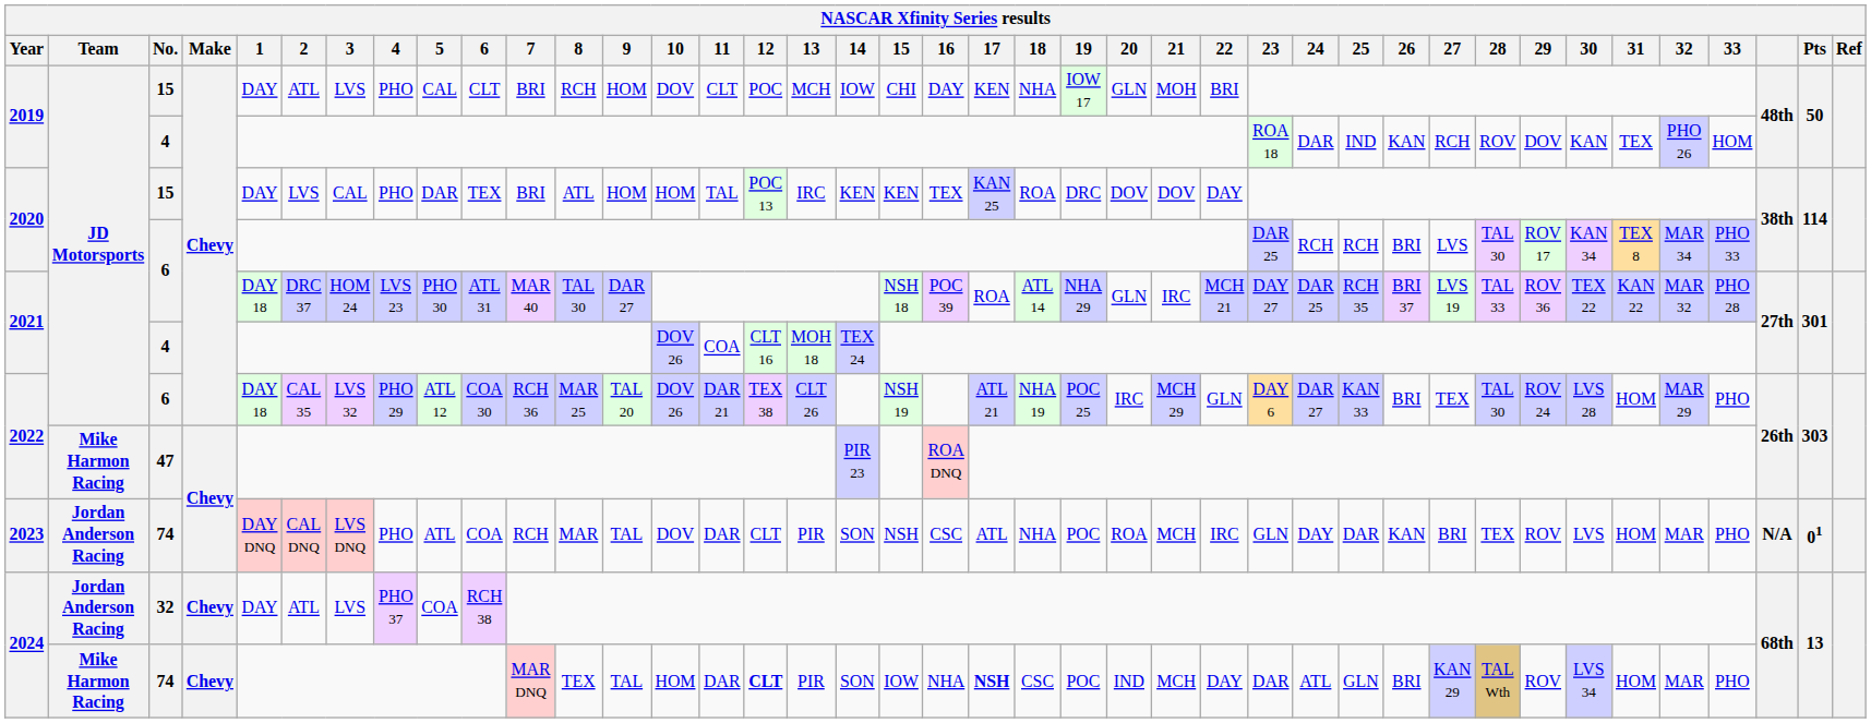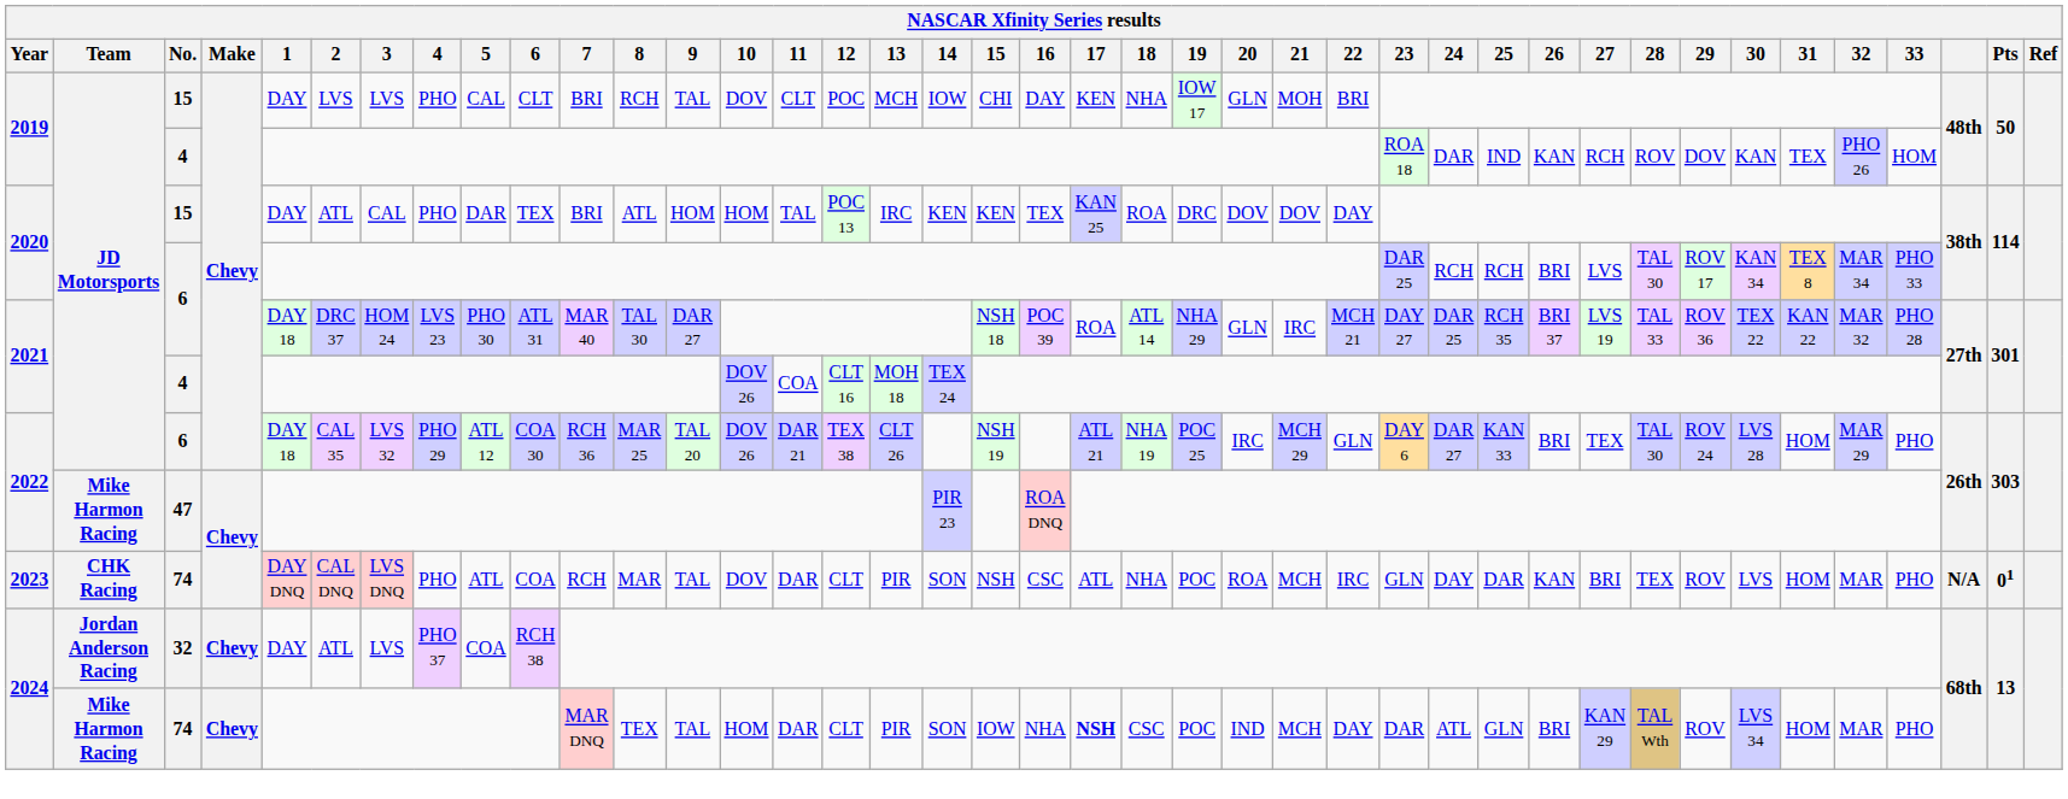2019 / 15 | 2: ATL -> LVS
2019 / 15 | 9: HOM -> TAL
2020 / 15 | 2: LVS -> ATL
2023 | Team: Jordan Anderson Racing -> CHK Racing
2024 / 74 | 12: bold -> normal
